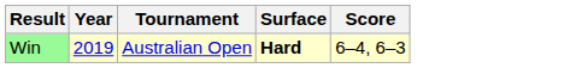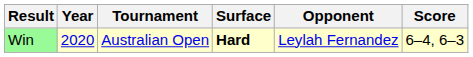+ column: Opponent | Leylah Fernandez
Win | Year: 2019 -> 2020
